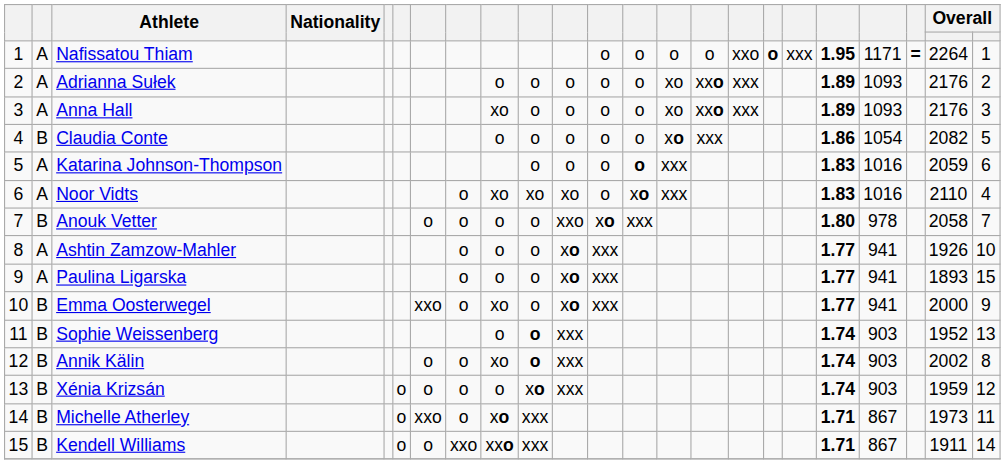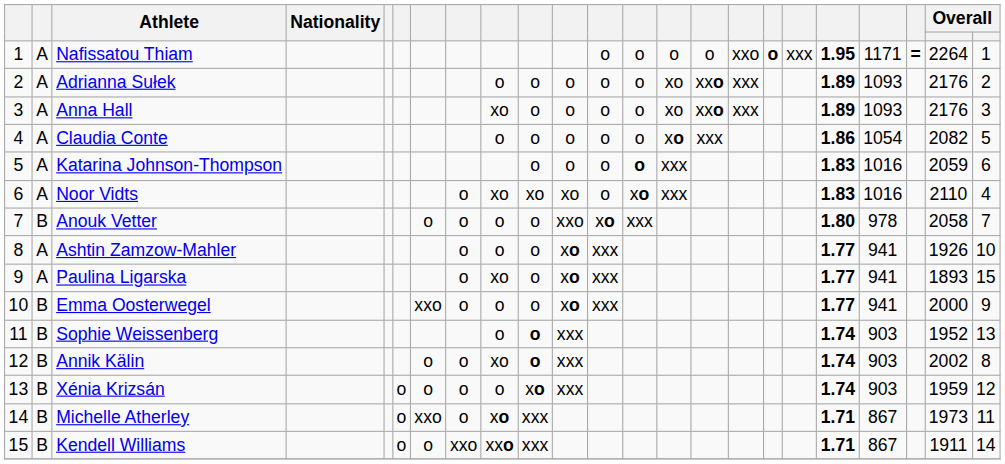Claudia Conte | column 2: B -> A
Paulina Ligarska | column 9: o -> xo
Emma Oosterwegel | column 9: xo -> o
